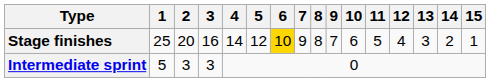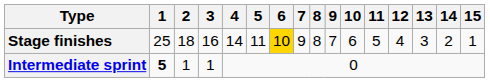Stage finishes | 2: 20 -> 18
Stage finishes | 5: 12 -> 11
Intermediate sprint | 1: normal -> bold
Intermediate sprint | 2: 3 -> 1
Intermediate sprint | 3: 3 -> 1
